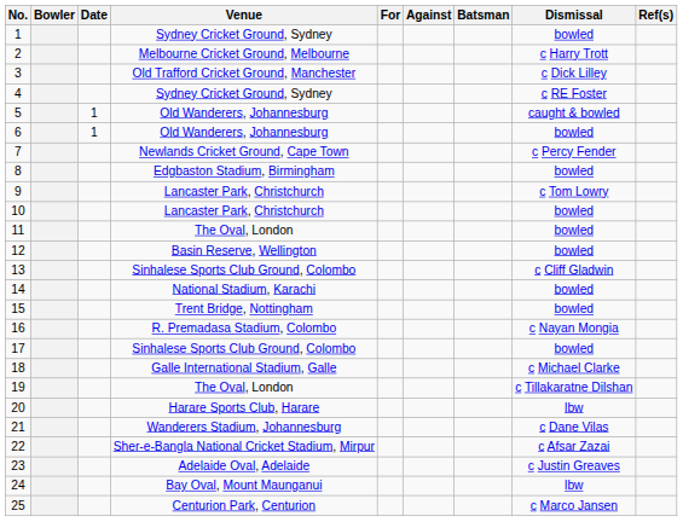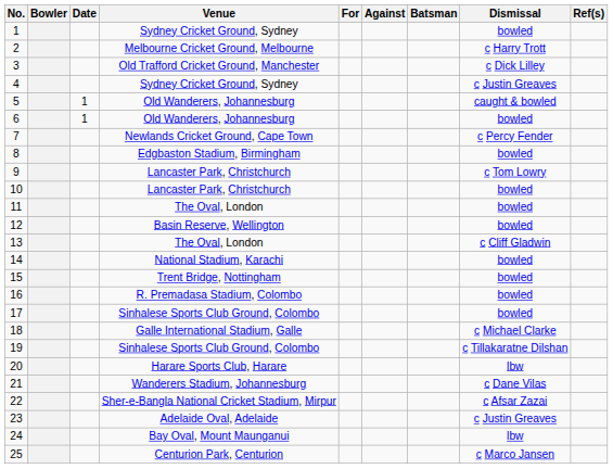4 | Dismissal: c RE Foster -> c Justin Greaves
13 | Venue: Sinhalese Sports Club Ground, Colombo -> The Oval, London
16 | Dismissal: c Nayan Mongia -> bowled
19 | Venue: The Oval, London -> Sinhalese Sports Club Ground, Colombo
